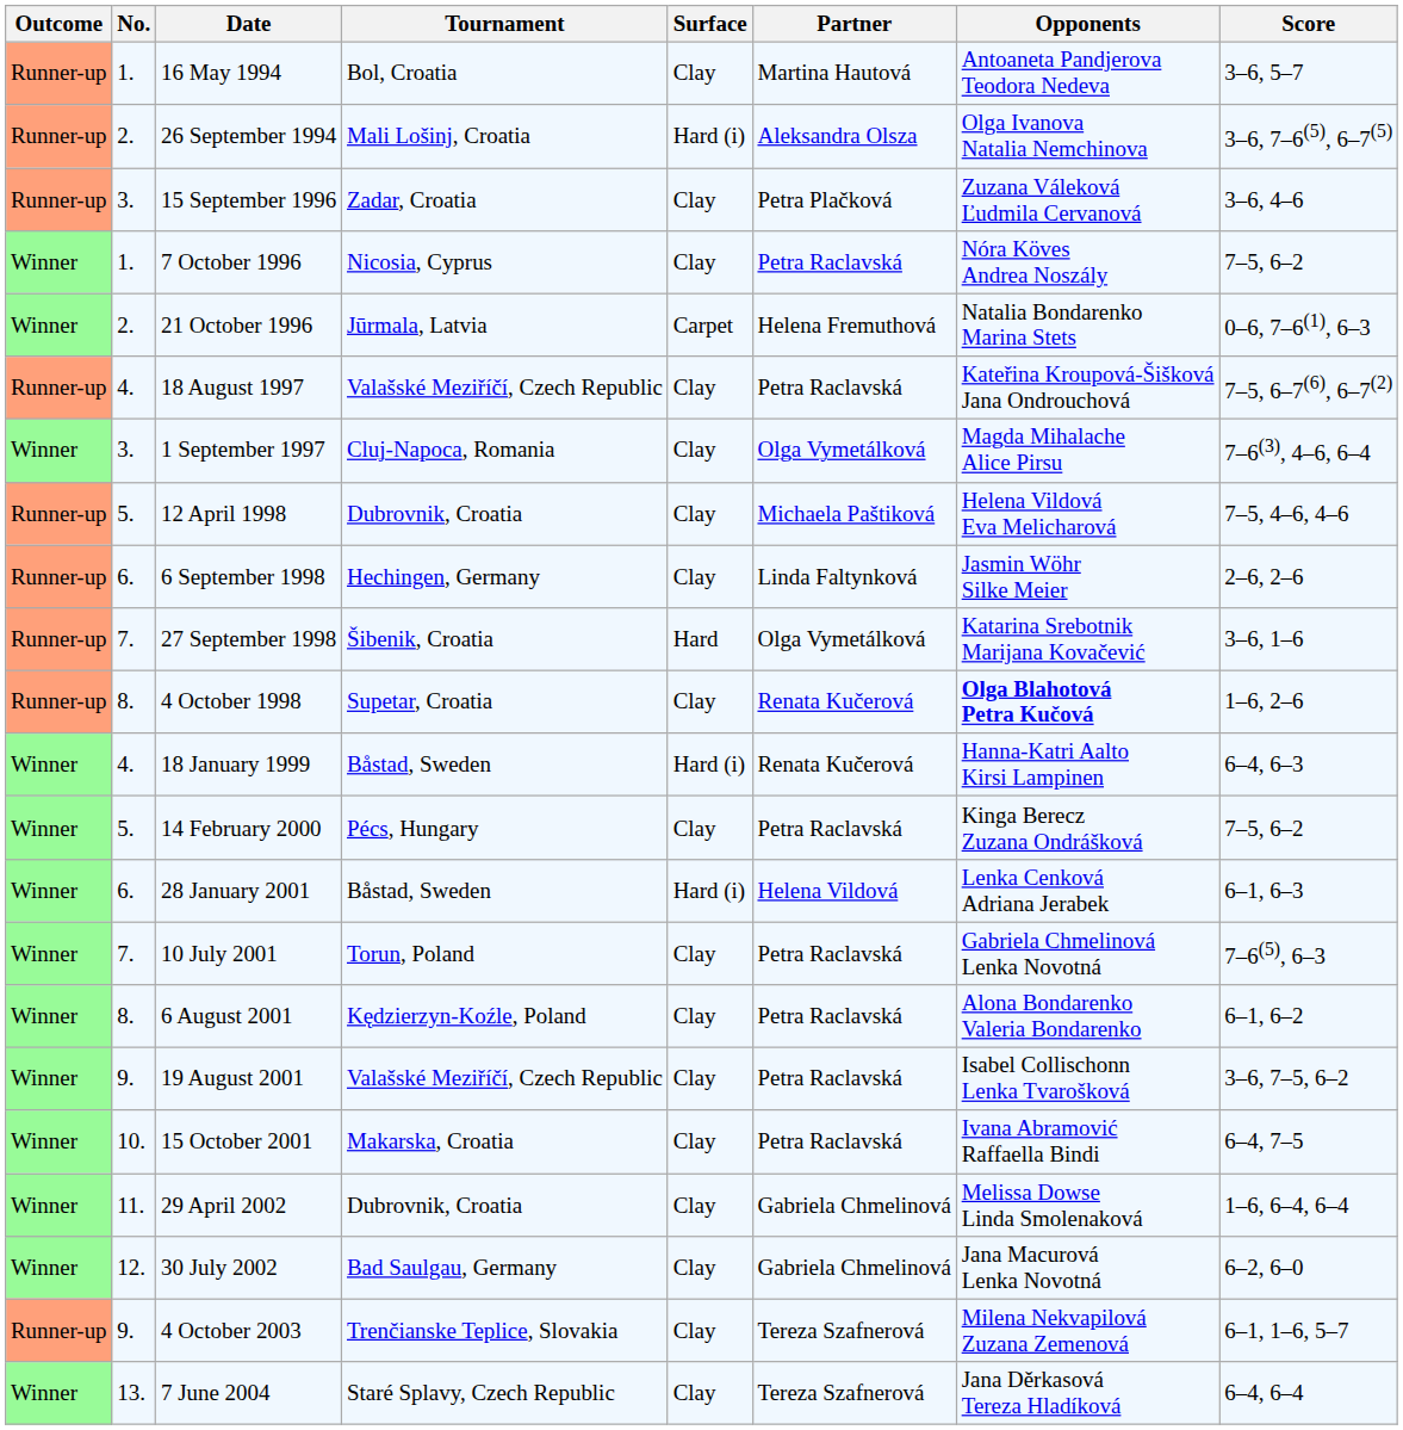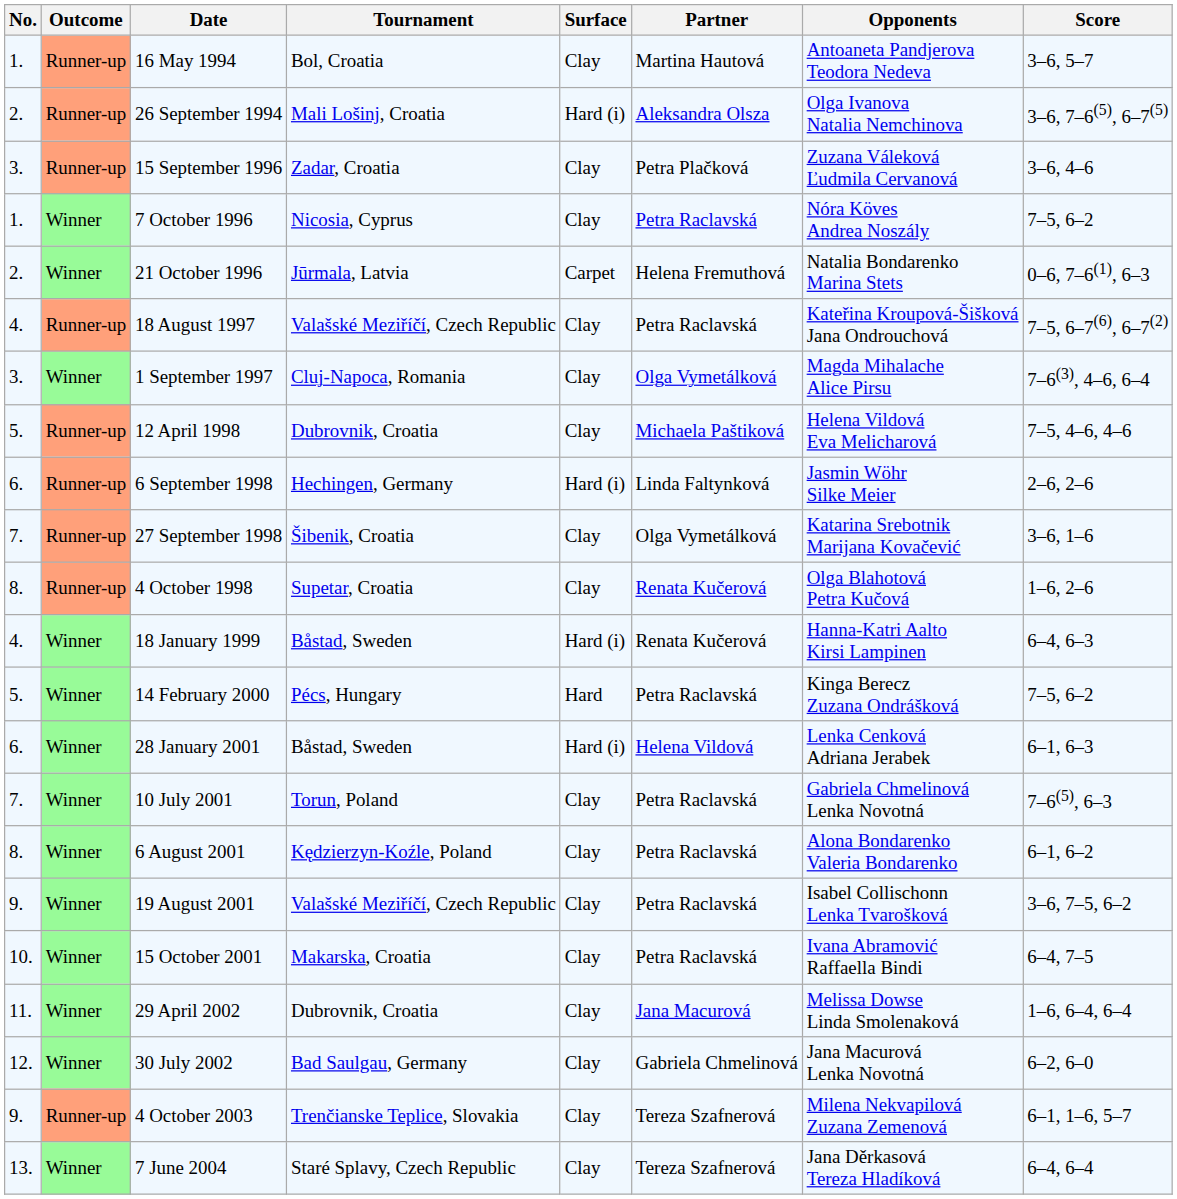columns swapped: Outcome <-> No.
6 September 1998 | Surface: Clay -> Hard (i)
27 September 1998 | Surface: Hard -> Clay
4 October 1998 | Opponents: bold -> normal
14 February 2000 | Surface: Clay -> Hard
29 April 2002 | Partner: Gabriela Chmelinová -> Jana Macurová
